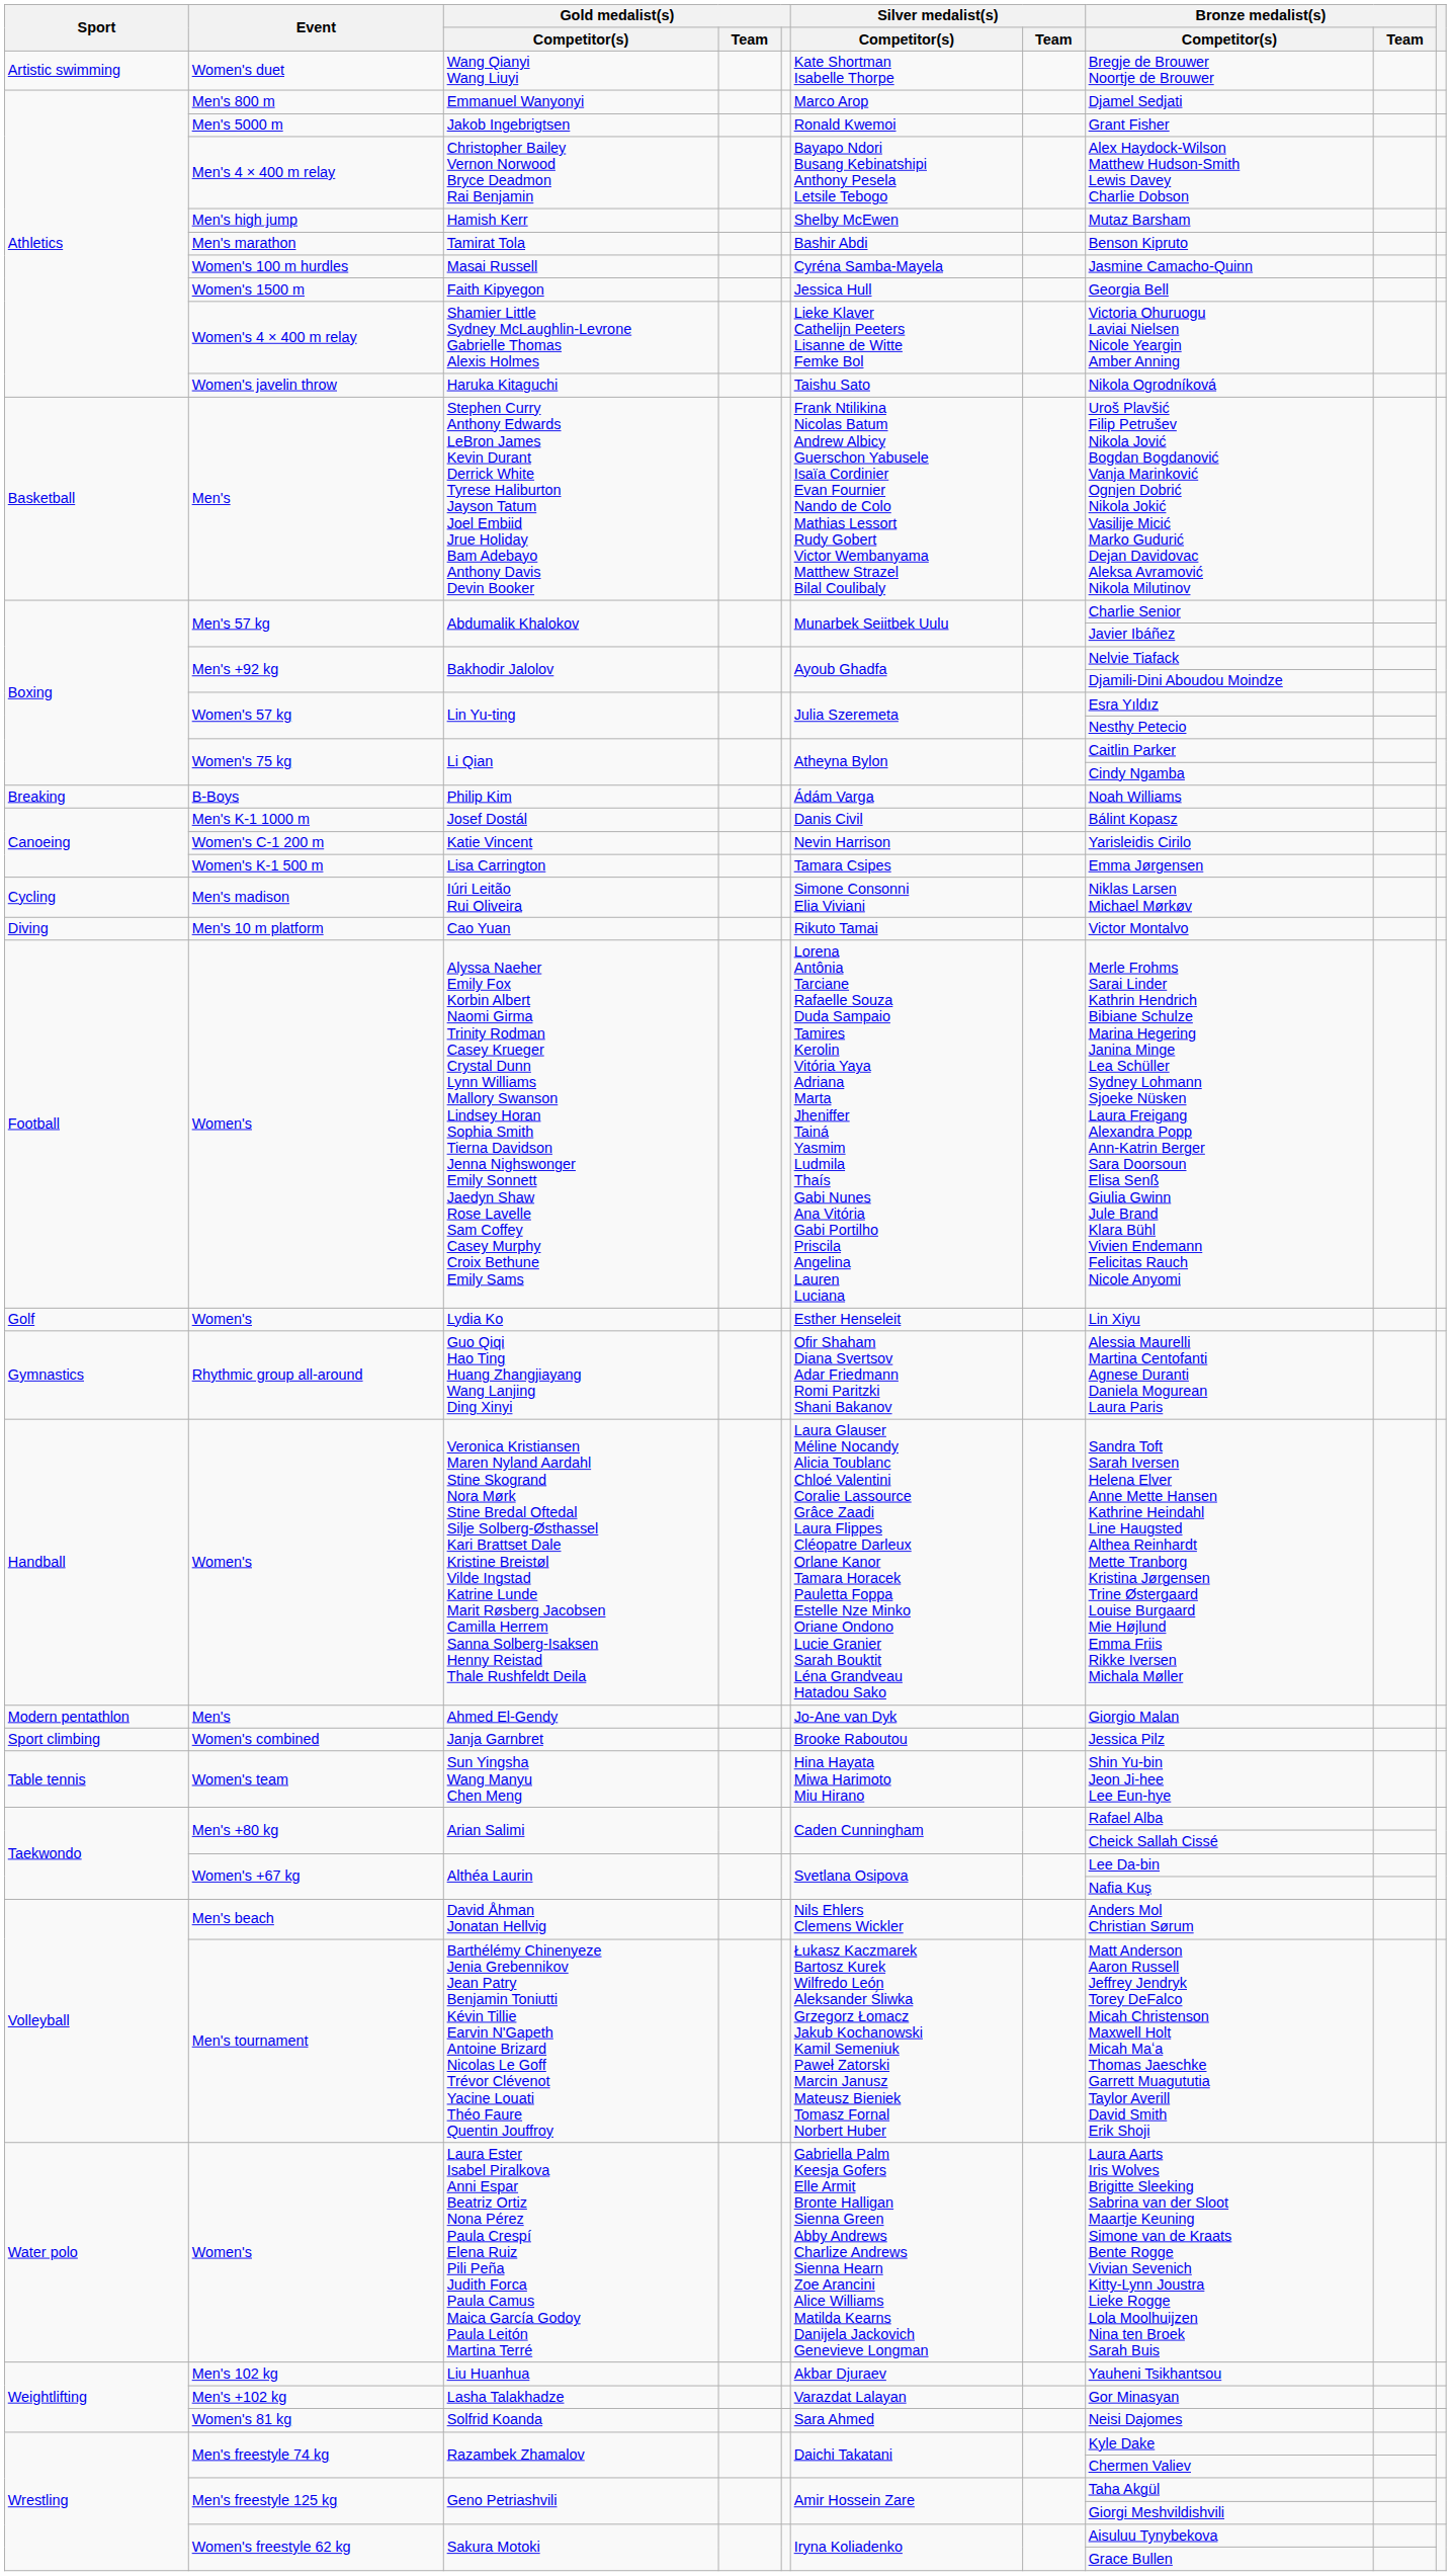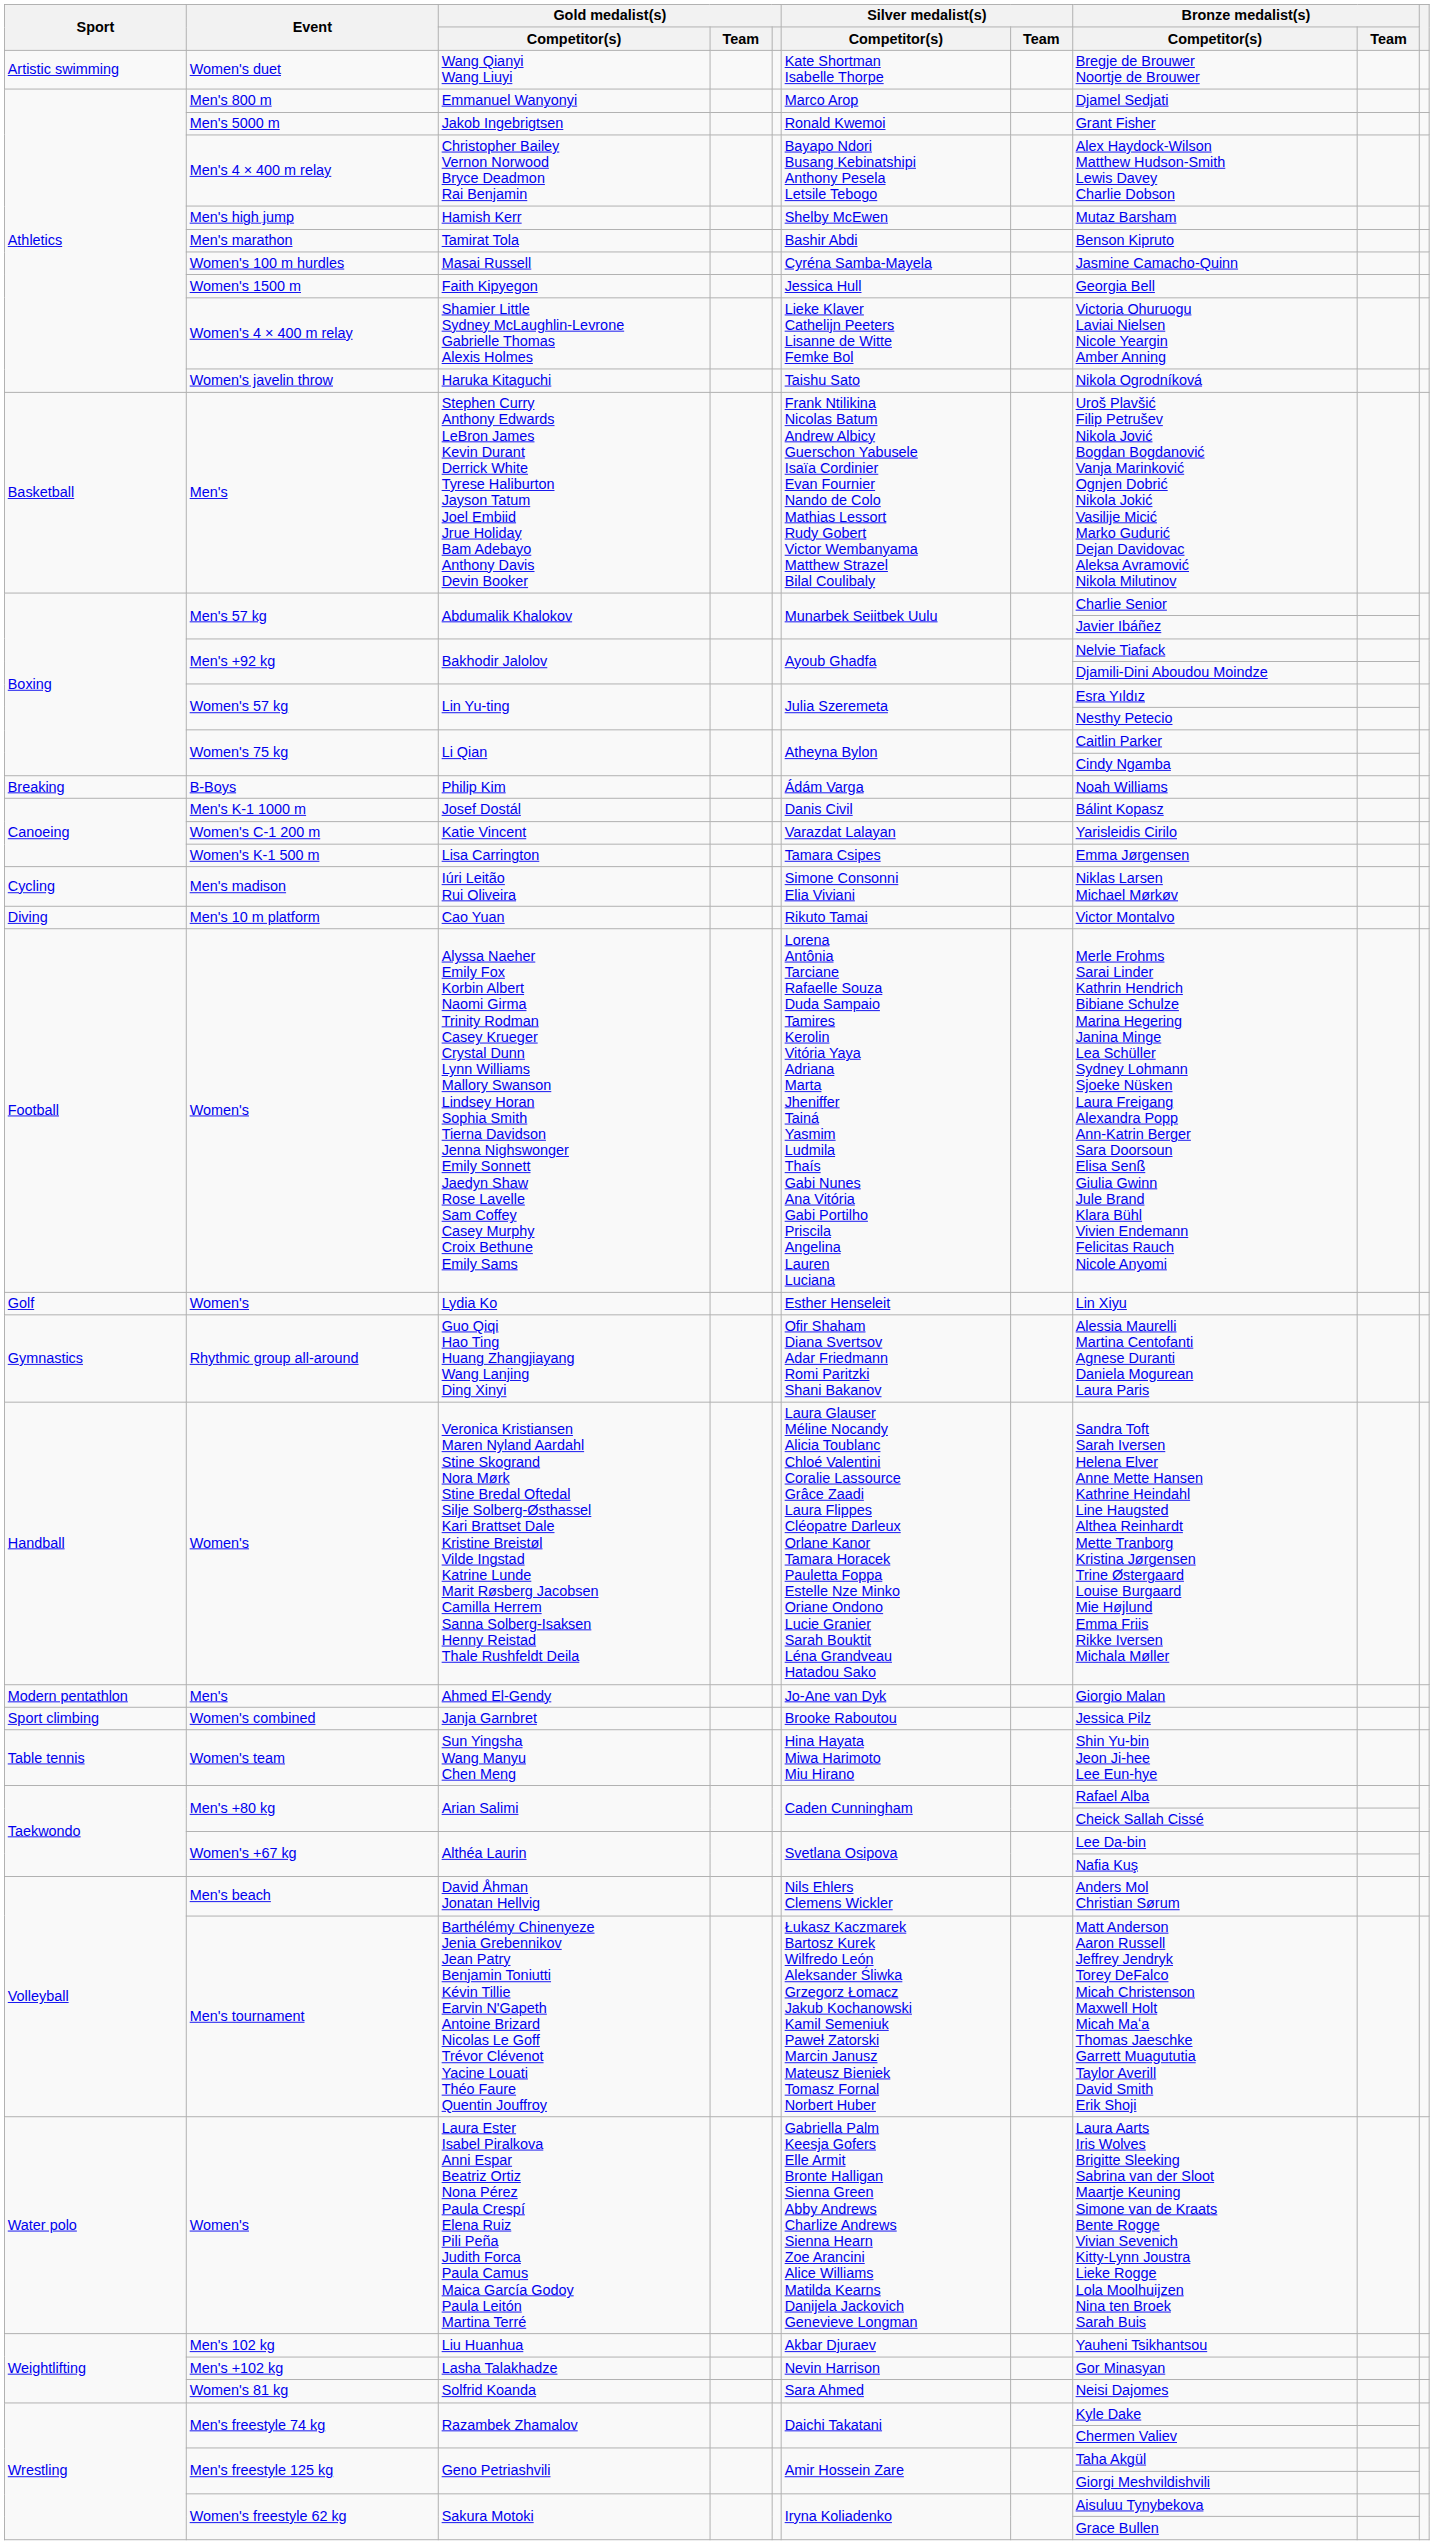Katie Vincent | Silver medalist(s) / Competitor(s): Nevin Harrison -> Varazdat Lalayan
Lasha Talakhadze | Silver medalist(s) / Competitor(s): Varazdat Lalayan -> Nevin Harrison
